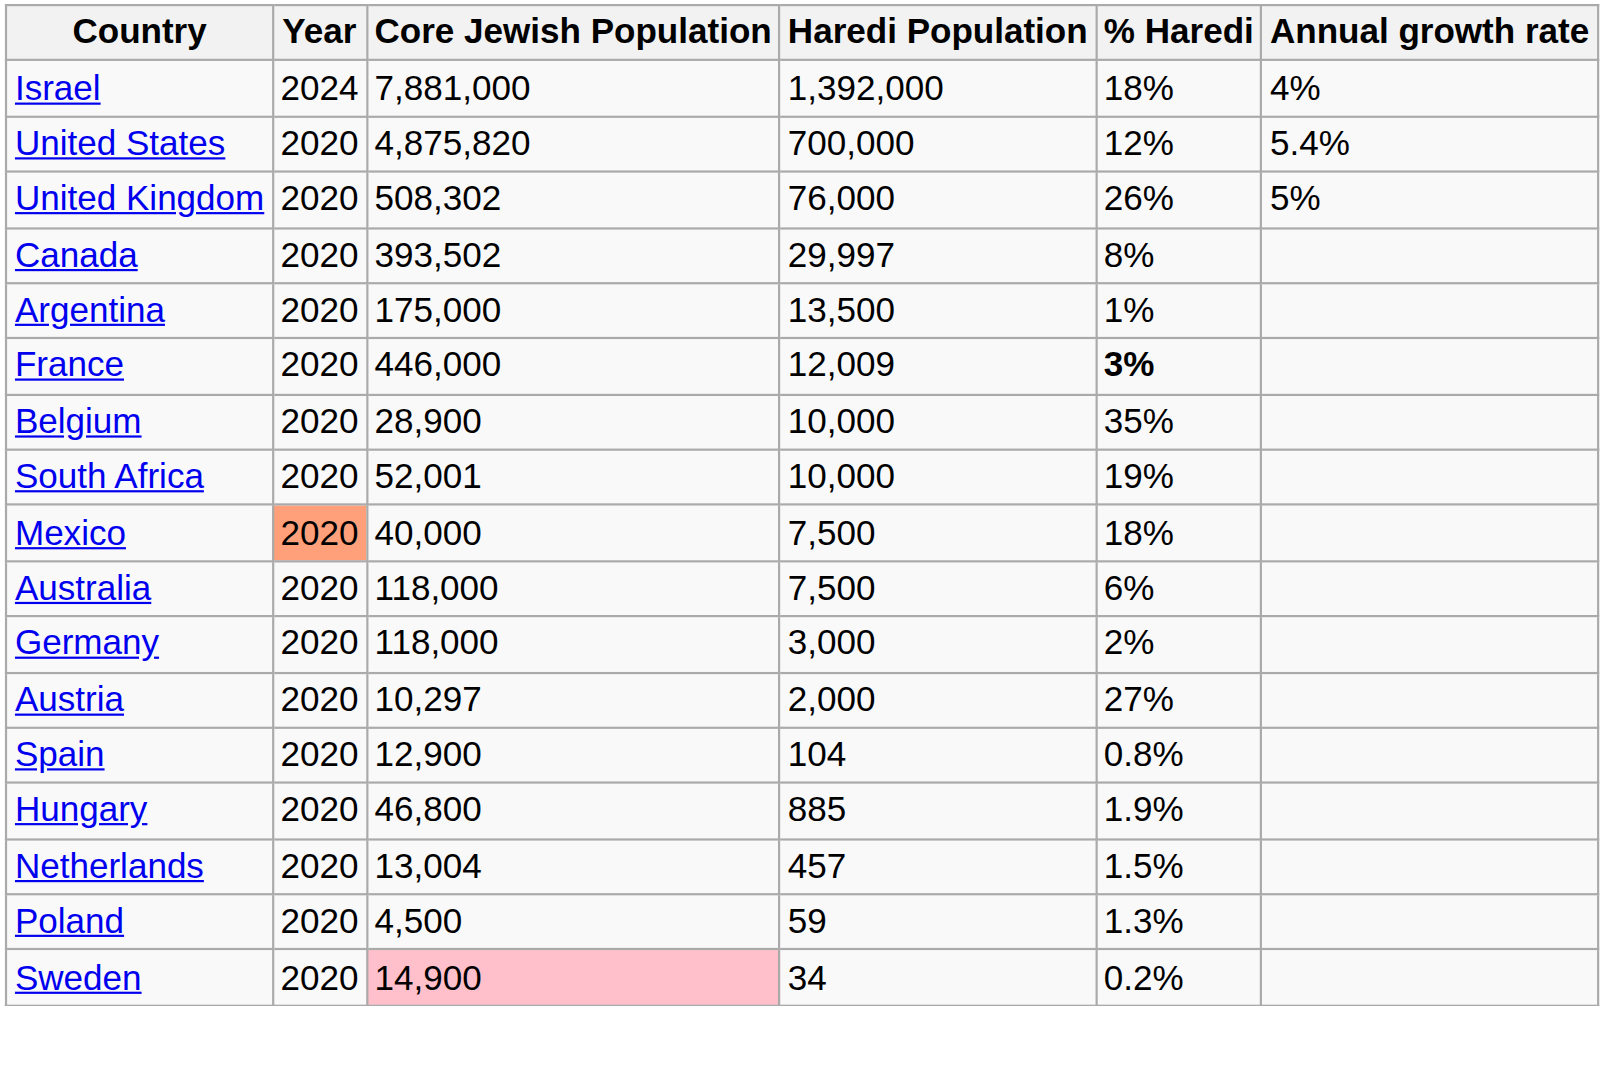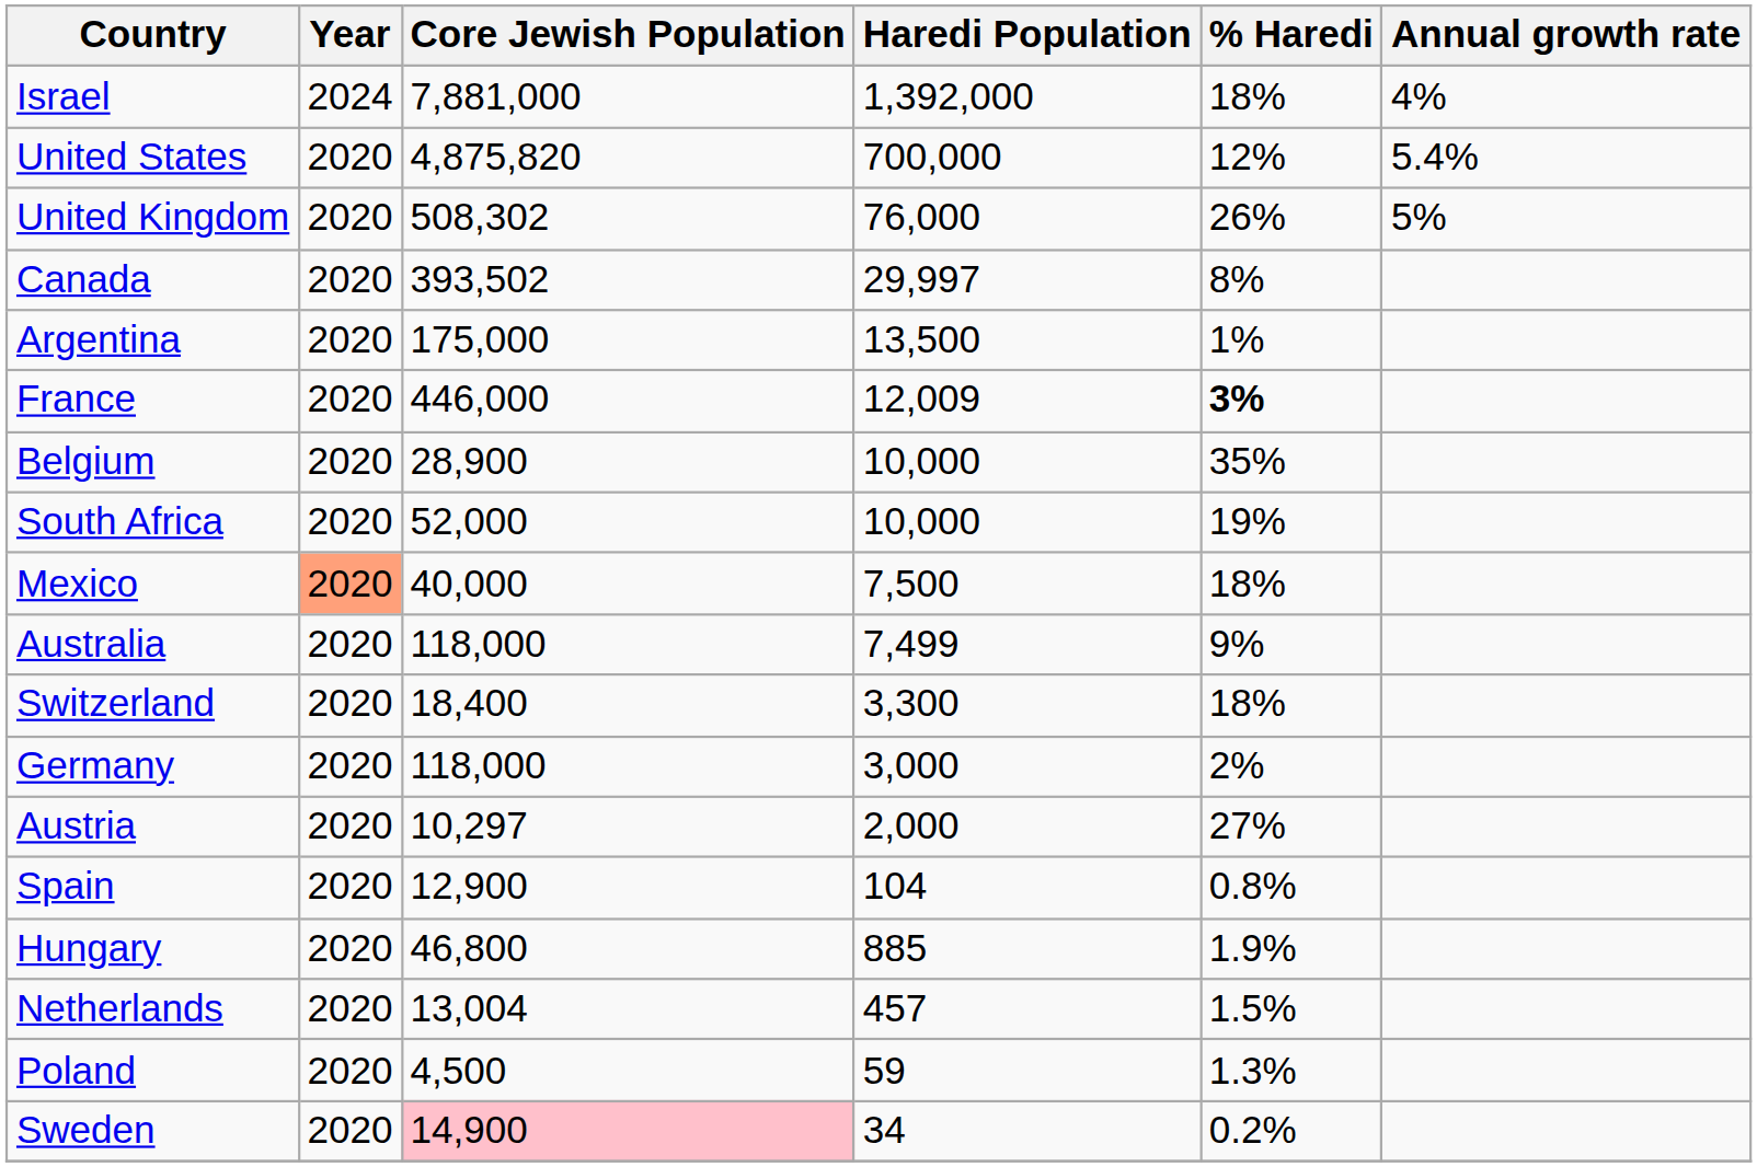South Africa | Core Jewish Population: 52,001 -> 52,000
Australia | Haredi Population: 7,500 -> 7,499
Australia | % Haredi: 6% -> 9%
+ row: Switzerland | 2020 | 18,400 | 3,300 | 18%
